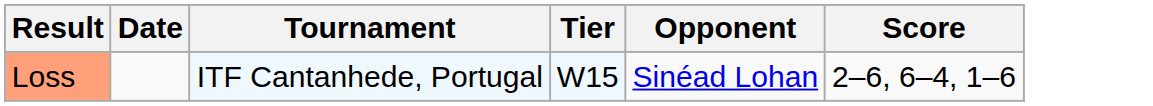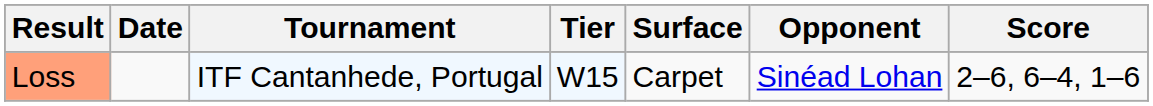+ column: Surface | Carpet
